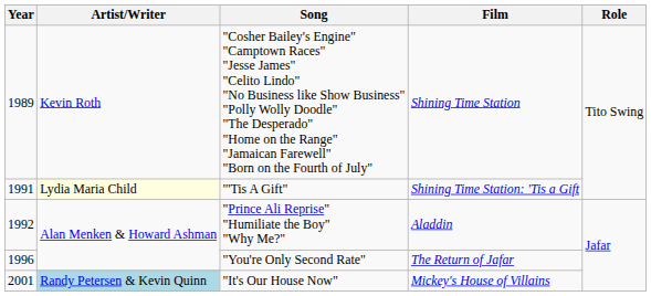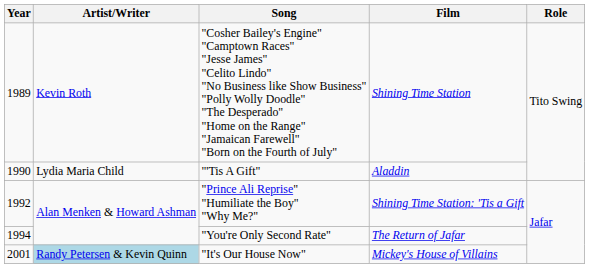"'Tis A Gift" | Year: 1991 -> 1990
"'Tis A Gift" | Artist/Writer: lightyellow background -> no background
"'Tis A Gift" | Film: Shining Time Station: 'Tis a Gift -> Aladdin
"Prince Ali Reprise" "Humiliate the Boy" "Why Me?" | Film: Aladdin -> Shining Time Station: 'Tis a Gift
"You're Only Second Rate" | Year: 1996 -> 1994
